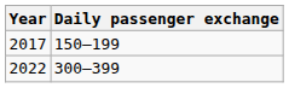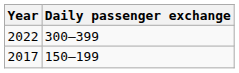rows swapped: 2017 <-> 2022
